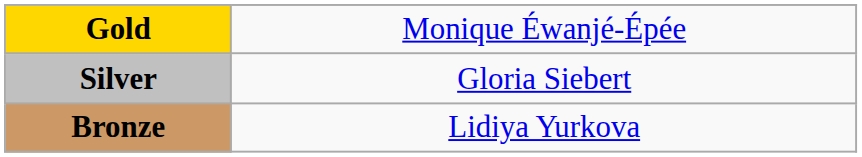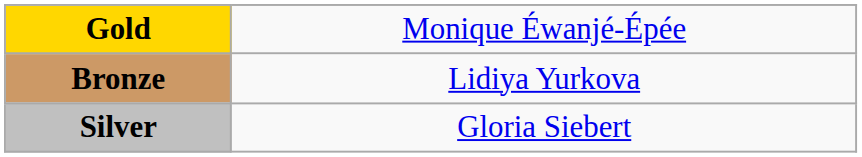rows swapped: Silver <-> Bronze
